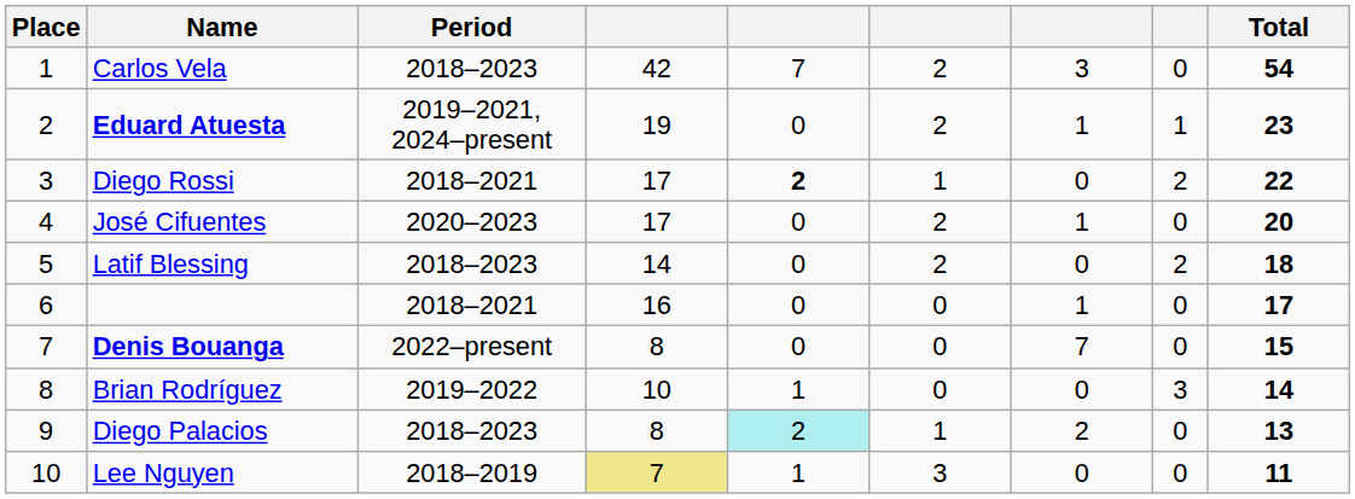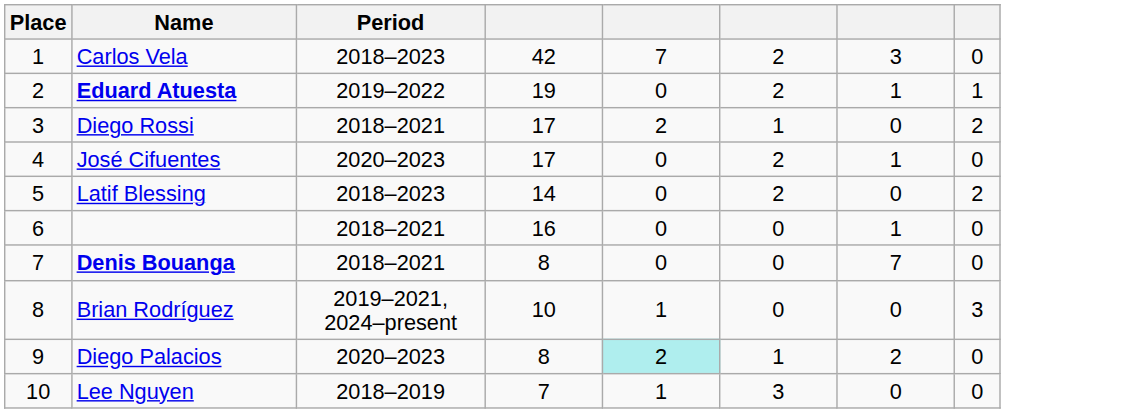- column: Total | 54 | 23 | 22 | 20 | 18 | 17 | 15 | 14 | 13 | 11
Eduard Atuesta | Period: 2019–2021, 2024–present -> 2019–2022
Diego Rossi | column 5: bold -> normal
Denis Bouanga | Period: 2022–present -> 2018–2021
Brian Rodríguez | Period: 2019–2022 -> 2019–2021, 2024–present
Diego Palacios | Period: 2018–2023 -> 2020–2023
Lee Nguyen | column 4: khaki background -> no background
